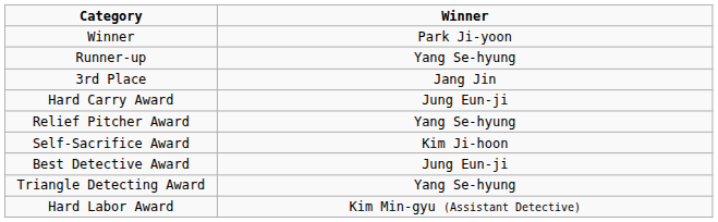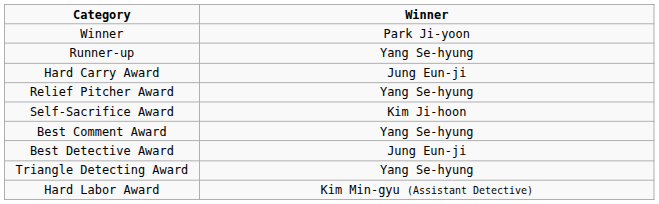- row: 3rd Place | Jang Jin
+ row: Best Comment Award | Yang Se-hyung
